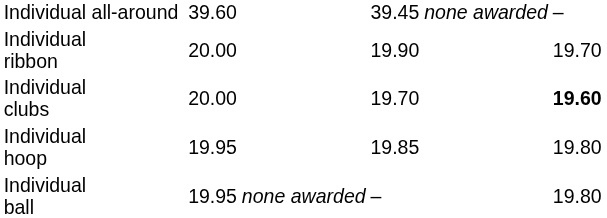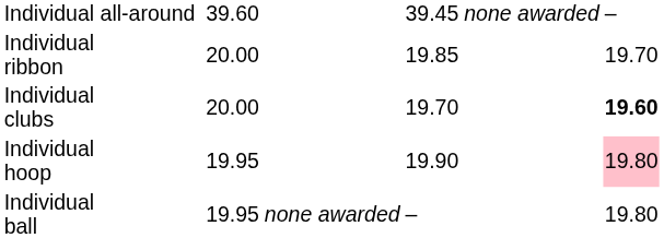Individual ribbon | column 5: 19.90 -> 19.85
Individual hoop | column 5: 19.85 -> 19.90
Individual hoop | column 7: no background -> pink background
